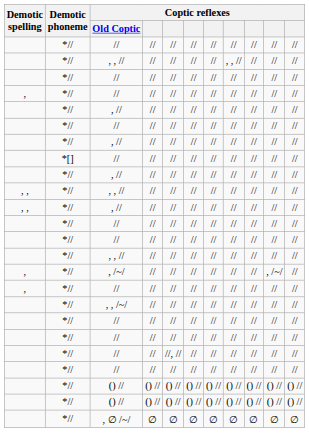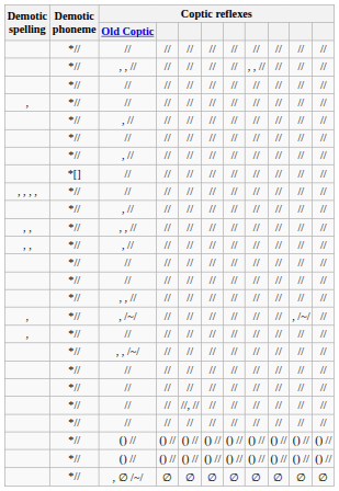+ row: , , , , | *// | // | // | // | // | // | // | // | // | //
